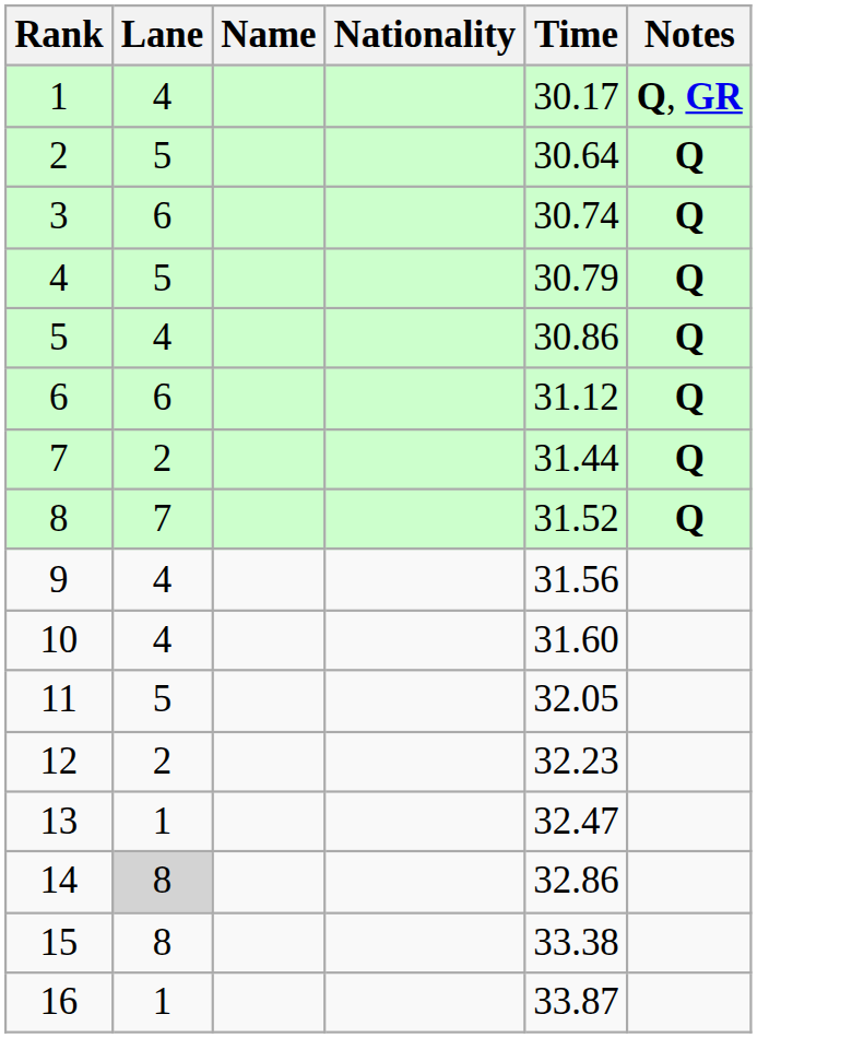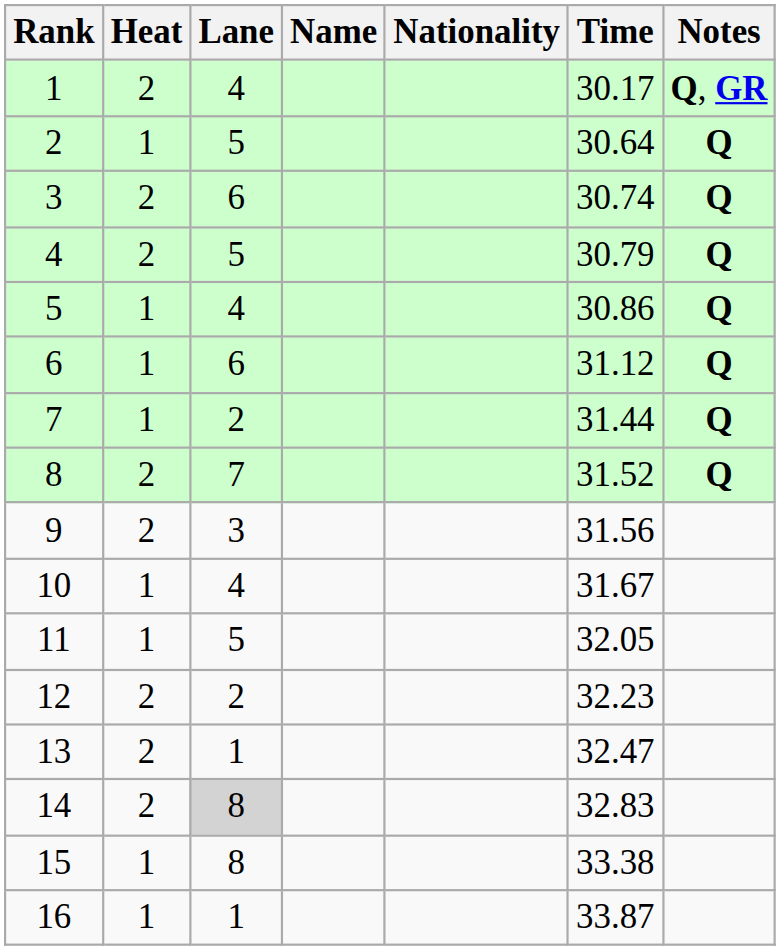+ column: Heat | 2 | 1 | 2 | 2 | 1 | 1 | 1 | 2 | 2 | 1 | 1 | 2 | 2 | 2 | 1 | 1
9 | Lane: 4 -> 3
10 | Time: 31.60 -> 31.67
14 | Time: 32.86 -> 32.83
